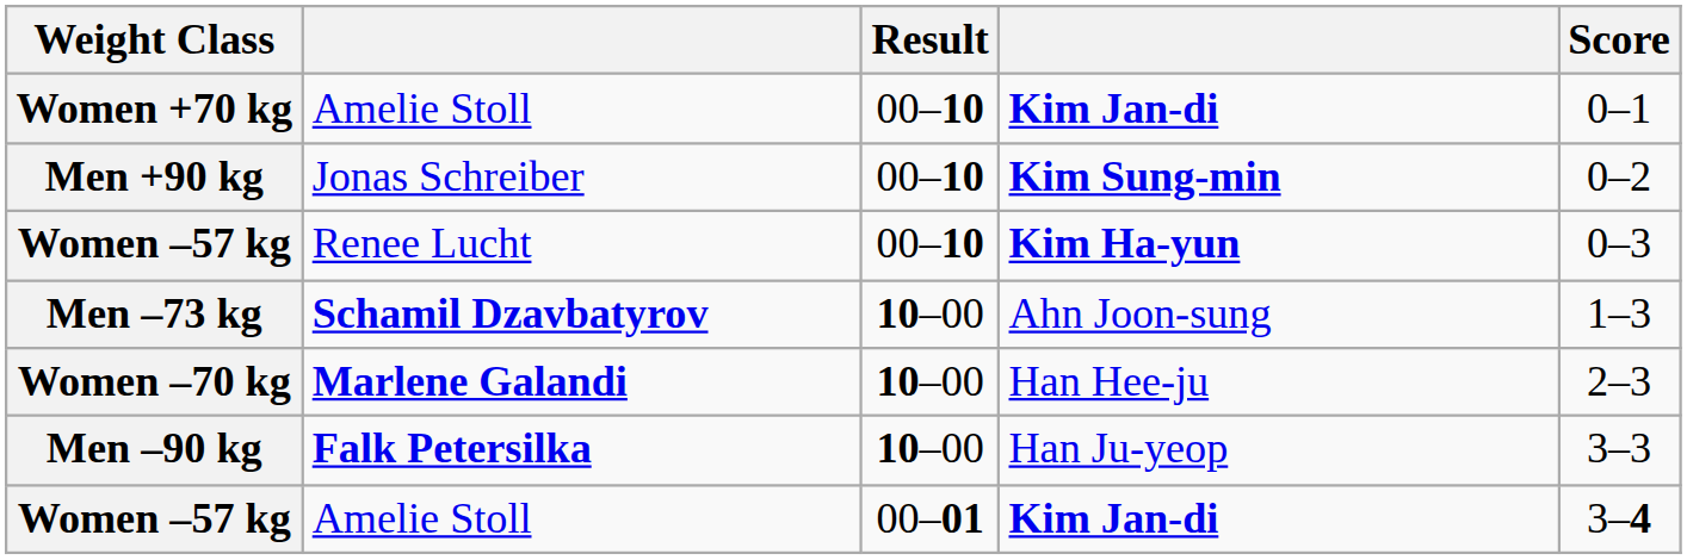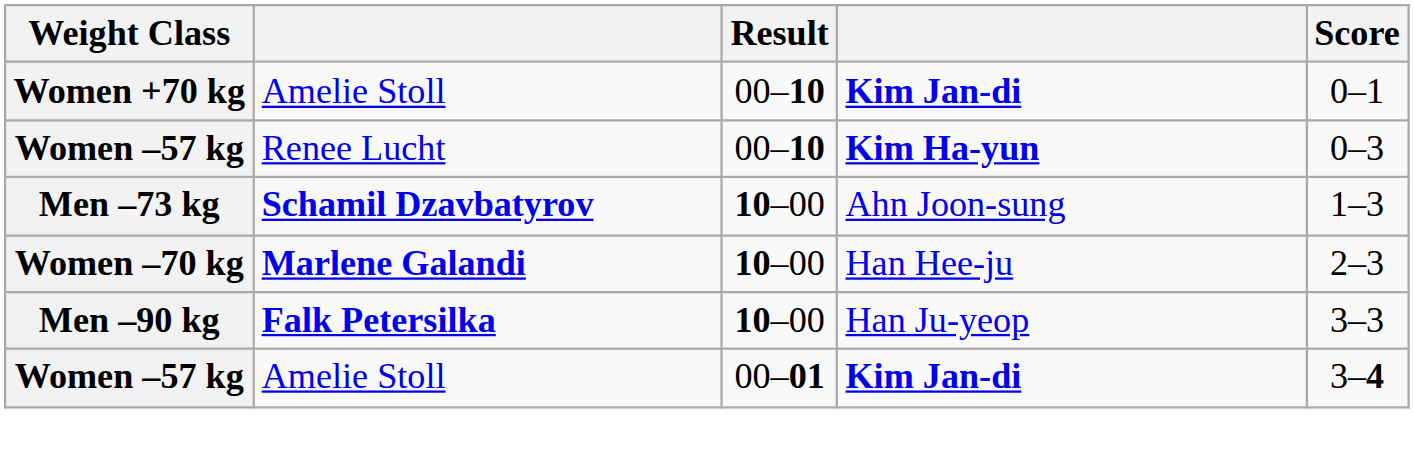- row: Men +90 kg | Jonas Schreiber | 00–10 | Kim Sung-min | 0–2
